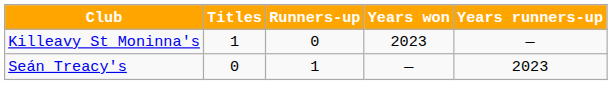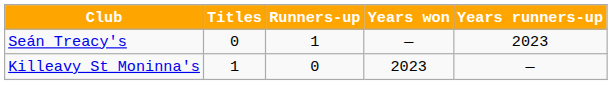rows swapped: Killeavy St Moninna's <-> Seán Treacy's
